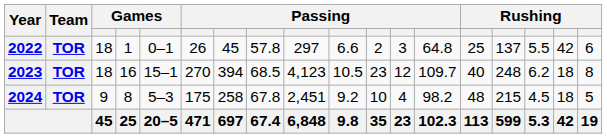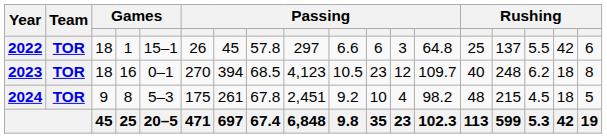2022 | column 5: 0–1 -> 15–1
2022 | column 11: 2 -> 6
2023 | column 5: 15–1 -> 0–1
2024 | column 7: 258 -> 261
